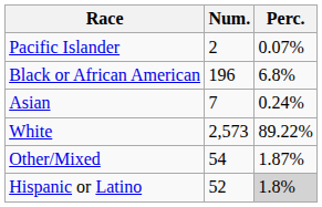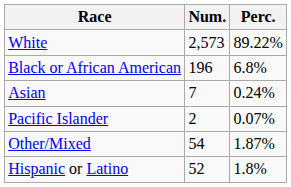rows swapped: White <-> Pacific Islander
Hispanic or Latino | Perc.: lightgrey background -> no background
